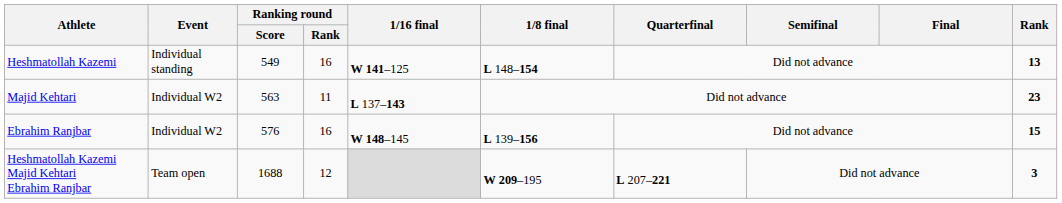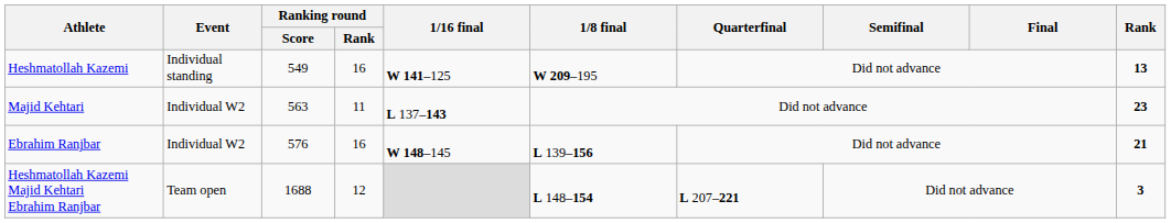Heshmatollah Kazemi | 1/8 final: L 148–154 -> W 209–195
Ebrahim Ranjbar | Rank: 15 -> 21
Heshmatollah Kazemi Majid Kehtari Ebrahim Ranjbar | 1/8 final: W 209–195 -> L 148–154
